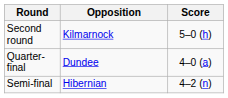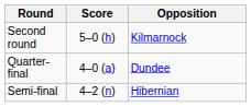columns swapped: Opposition <-> Score
